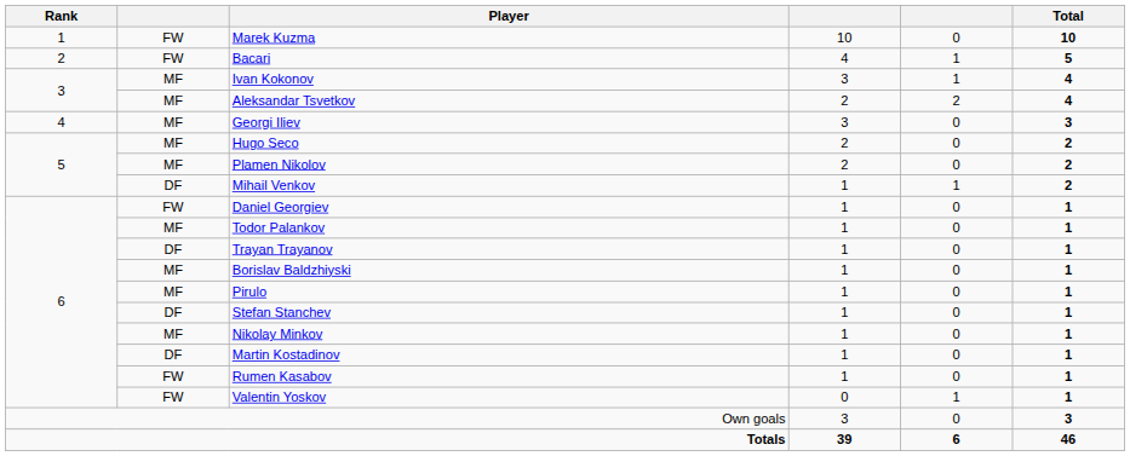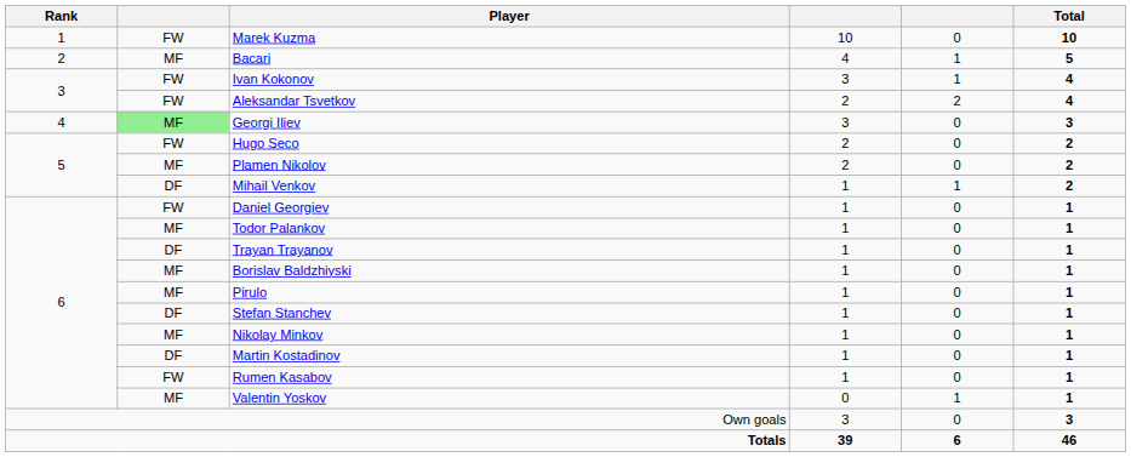Bacari | column 2: FW -> MF
Ivan Kokonov | column 2: MF -> FW
Aleksandar Tsvetkov | column 2: MF -> FW
Georgi Iliev | column 2: no background -> lightgreen background
Hugo Seco | column 2: MF -> FW
Valentin Yoskov | column 2: FW -> MF
